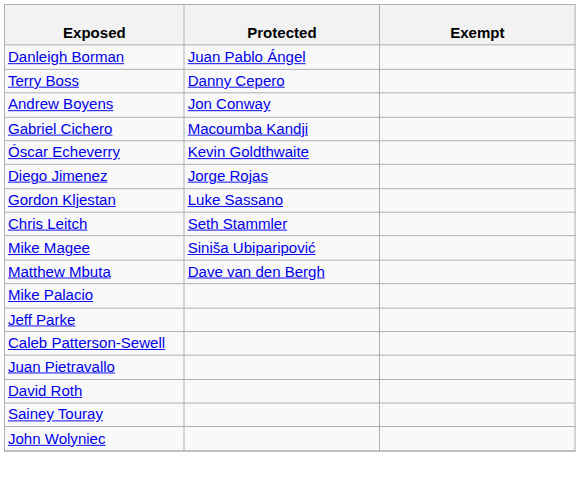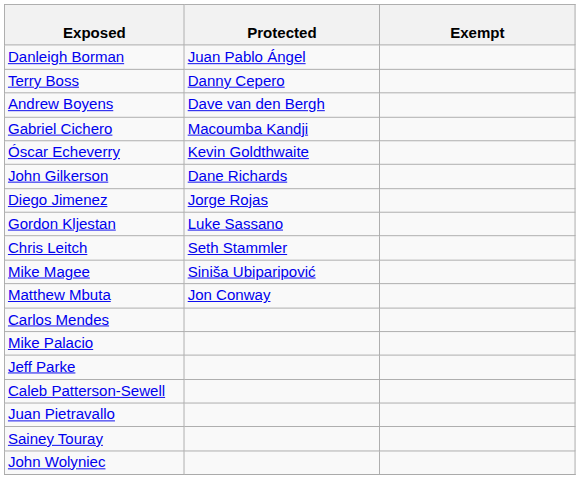Andrew Boyens | Protected: Jon Conway -> Dave van den Bergh
+ row: John Gilkerson | Dane Richards
Matthew Mbuta | Protected: Dave van den Bergh -> Jon Conway
+ row: Carlos Mendes
- row: David Roth
